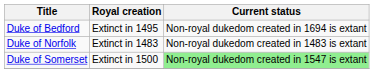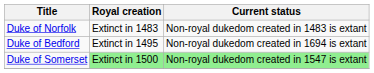rows swapped: Duke of Bedford <-> Duke of Norfolk
Duke of Somerset | Royal creation: no background -> lightgreen background
